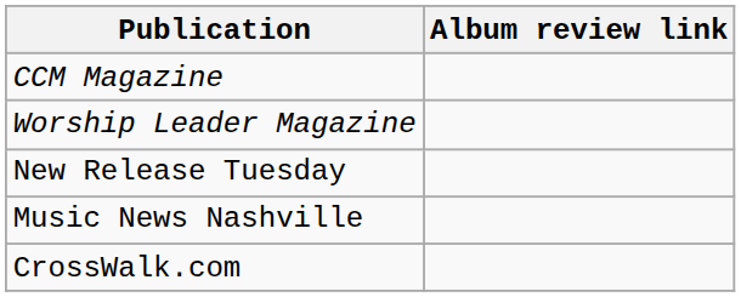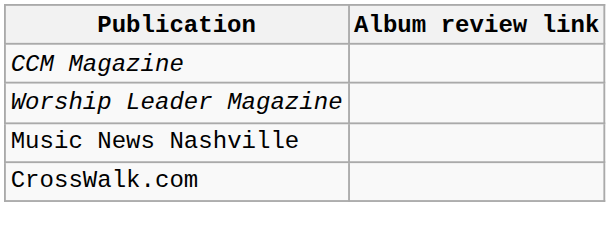- row: New Release Tuesday
